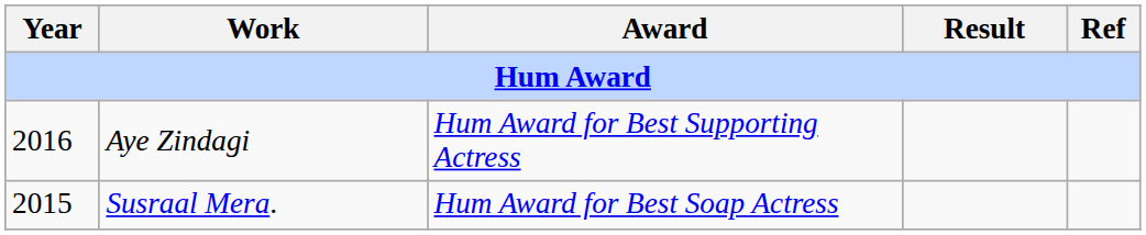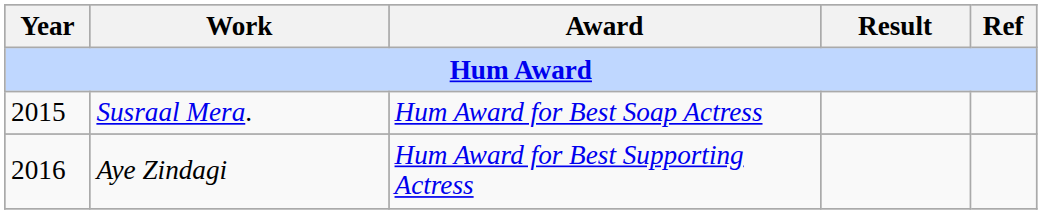rows swapped: Susraal Mera. <-> Aye Zindagi
